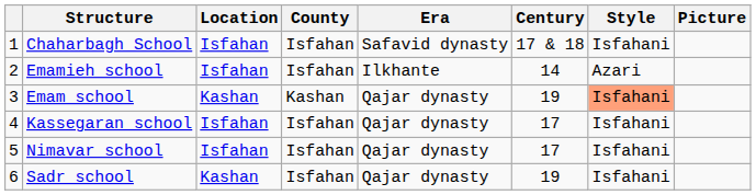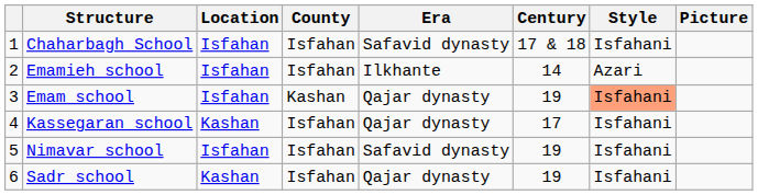Emam school | Location: Kashan -> Isfahan
Kassegaran school | Location: Isfahan -> Kashan
Nimavar school | Era: Qajar dynasty -> Safavid dynasty
Nimavar school | Century: 17 -> 19
